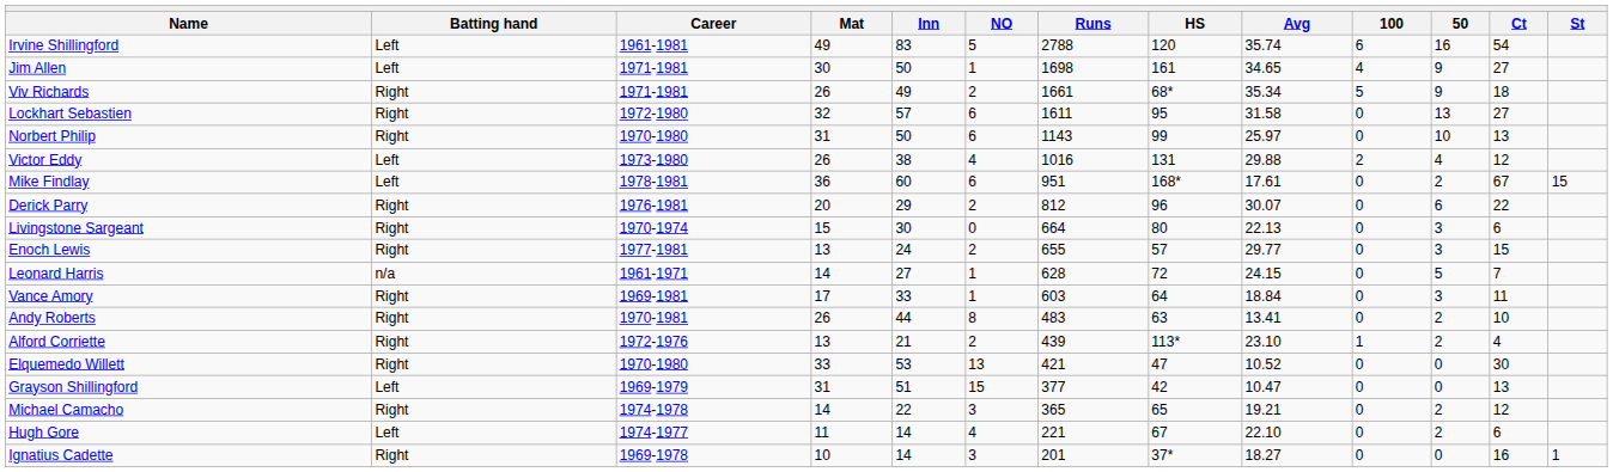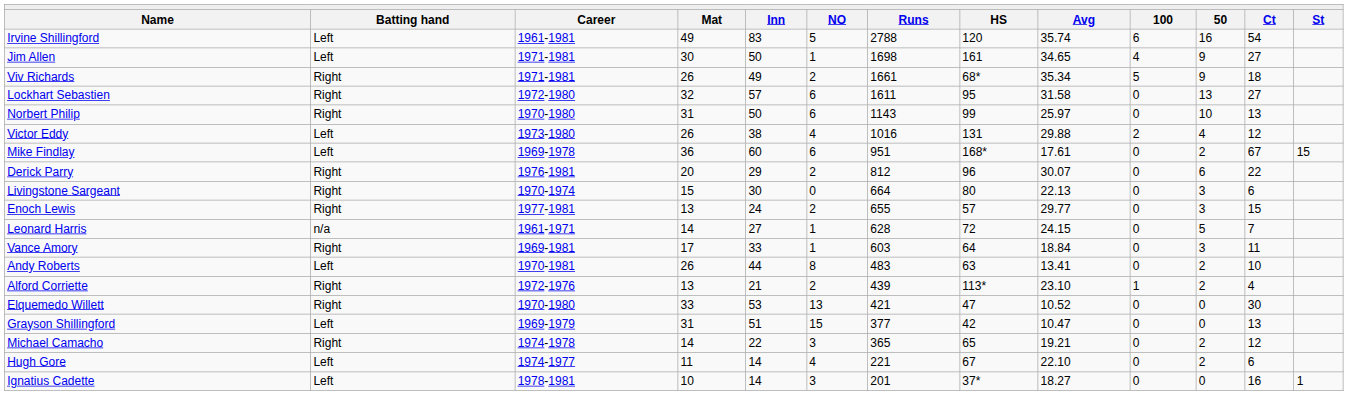Mike Findlay | column 3: 1978-1981 -> 1969-1978
Andy Roberts | column 2: Right -> Left
Ignatius Cadette | column 2: Right -> Left
Ignatius Cadette | column 3: 1969-1978 -> 1978-1981
